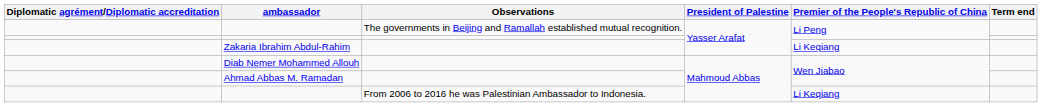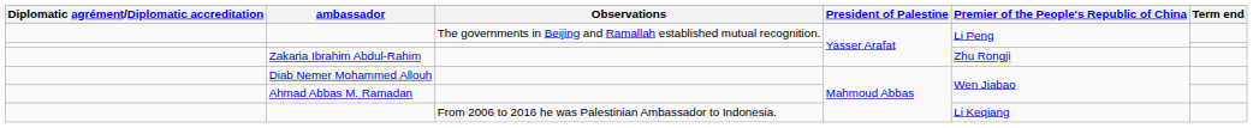Zakaria Ibrahim Abdul-Rahim | Premier of the People's Republic of China: Li Keqiang -> Zhu Rongji
